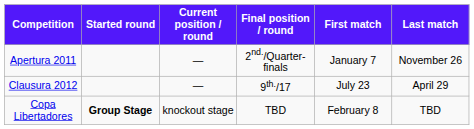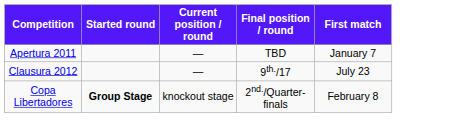- column: Last match | November 26 | April 29 | TBD
Apertura 2011 | Final position / round: 2nd./Quarter-finals -> TBD
Copa Libertadores | Final position / round: TBD -> 2nd./Quarter-finals
